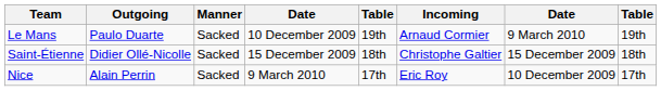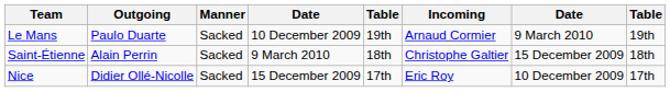Saint-Étienne | Outgoing: Didier Ollé-Nicolle -> Alain Perrin
Saint-Étienne | column 4: 15 December 2009 -> 9 March 2010
Nice | Outgoing: Alain Perrin -> Didier Ollé-Nicolle
Nice | column 4: 9 March 2010 -> 15 December 2009
